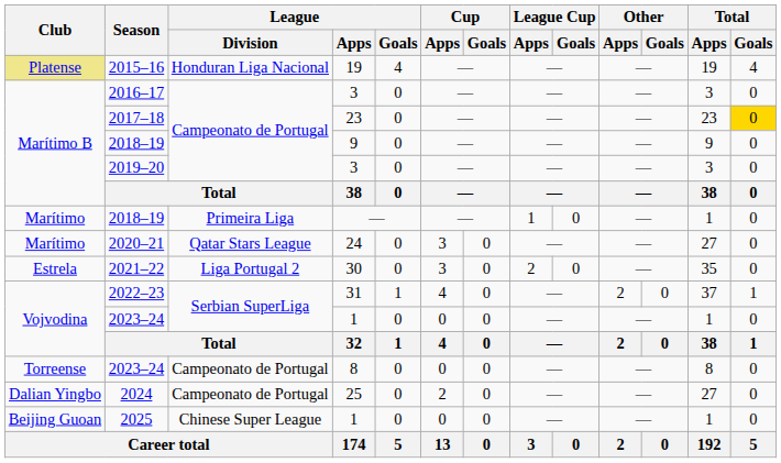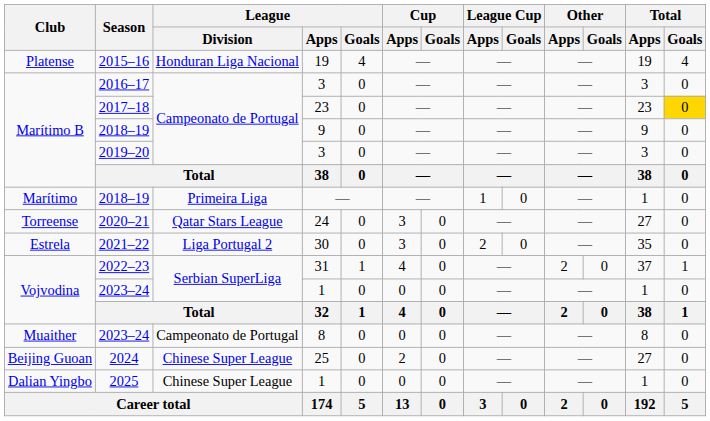2015–16 | Club: khaki background -> no background
2020–21 | Club: Marítimo -> Torreense
2023–24 / 8 | Club: Torreense -> Muaither
2024 | Club: Dalian Yingbo -> Beijing Guoan
2024 | League / Division: Campeonato de Portugal -> Chinese Super League
2025 | Club: Beijing Guoan -> Dalian Yingbo
